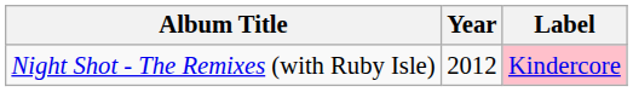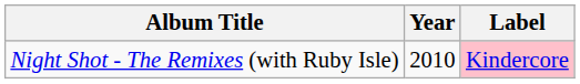Night Shot - The Remixes (with Ruby Isle) | Year: 2012 -> 2010
